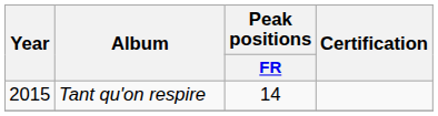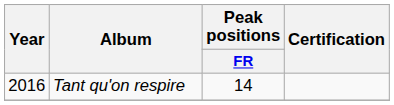Tant qu'on respire | Year: 2015 -> 2016
